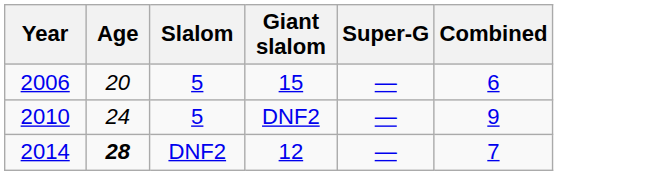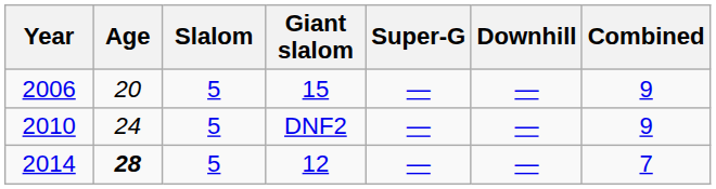+ column: Downhill | — | — | —
2006 | Combined: 6 -> 9
2014 | Slalom: DNF2 -> 5
